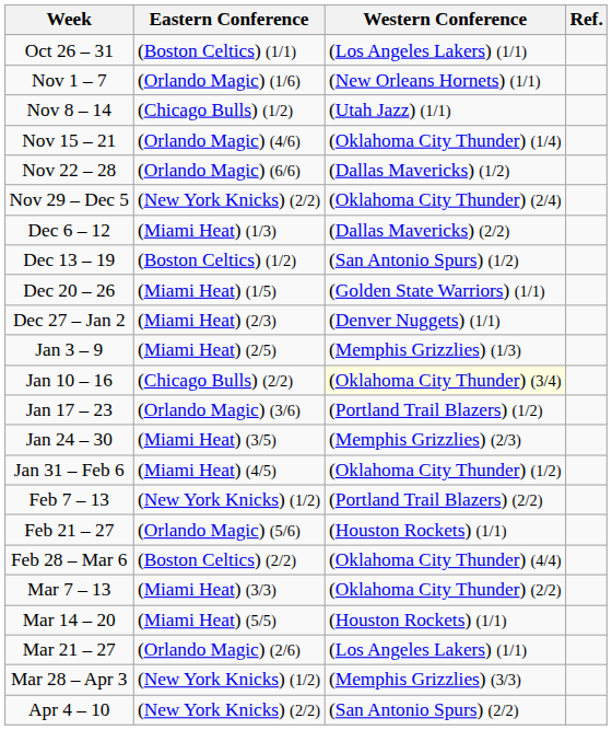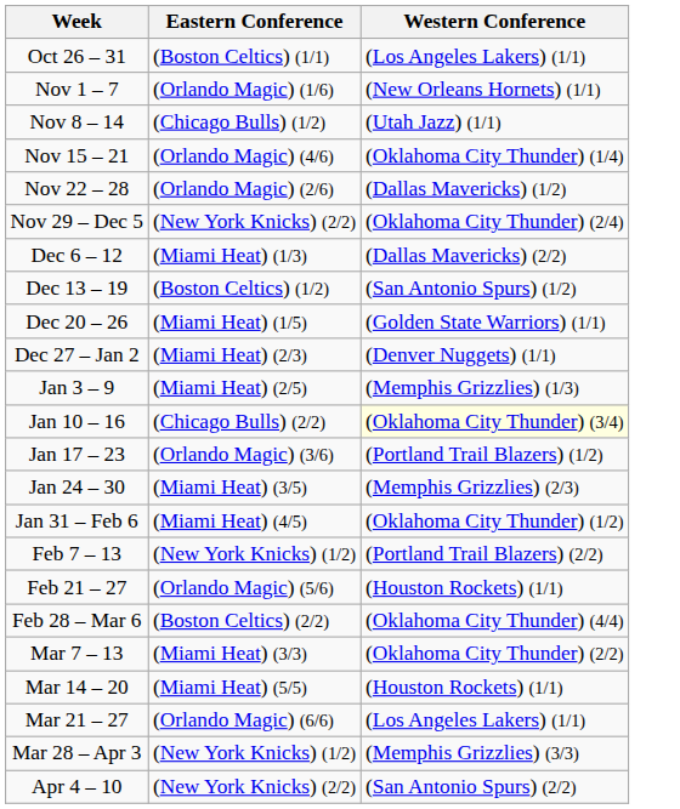- column: Ref.
Nov 22 – 28 | Eastern Conference: (Orlando Magic) (6/6) -> (Orlando Magic) (2/6)
Mar 21 – 27 | Eastern Conference: (Orlando Magic) (2/6) -> (Orlando Magic) (6/6)
